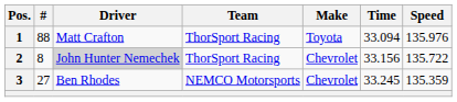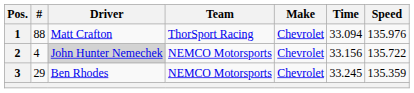1 | Make: Toyota -> Chevrolet
2 | #: 8 -> 4
2 | Team: ThorSport Racing -> NEMCO Motorsports
3 | #: 27 -> 29
